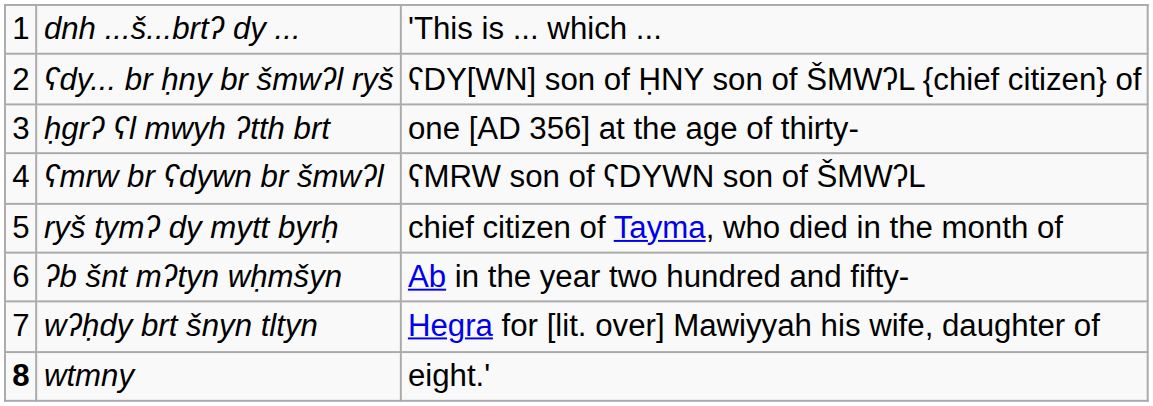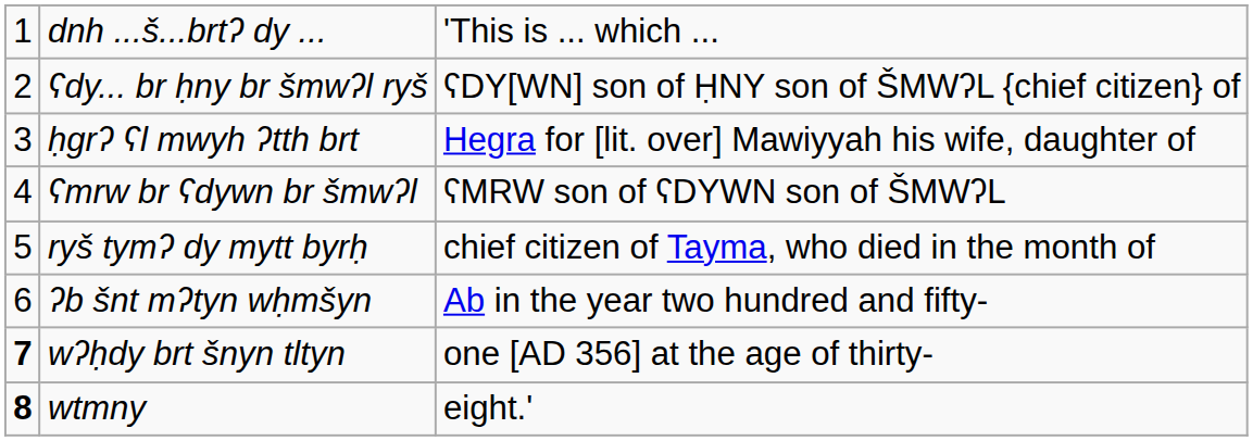ḥgrʔ ʕl mwyh ʔtth brt | column 3: one [AD 356] at the age of thirty- -> Hegra for [lit. over] Mawiyyah his wife, daughter of
wʔḥdy brt šnyn tltyn | column 1: normal -> bold
wʔḥdy brt šnyn tltyn | column 3: Hegra for [lit. over] Mawiyyah his wife, daughter of -> one [AD 356] at the age of thirty-
